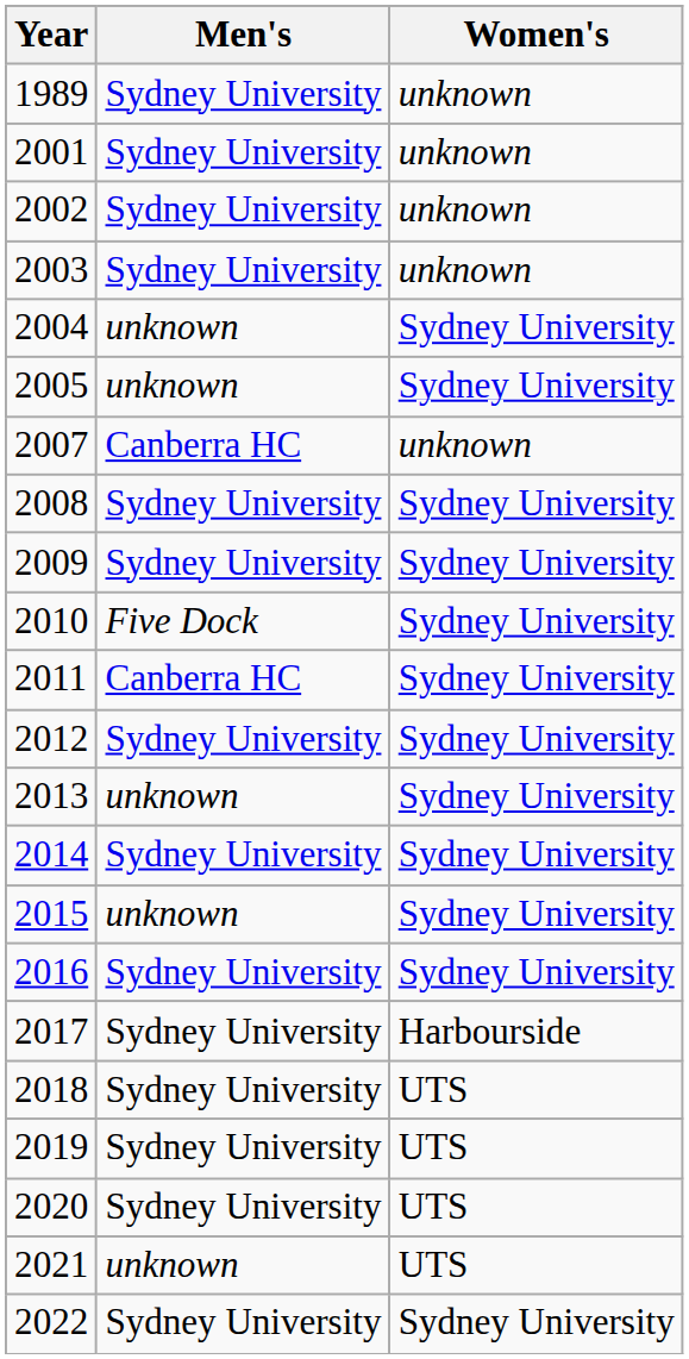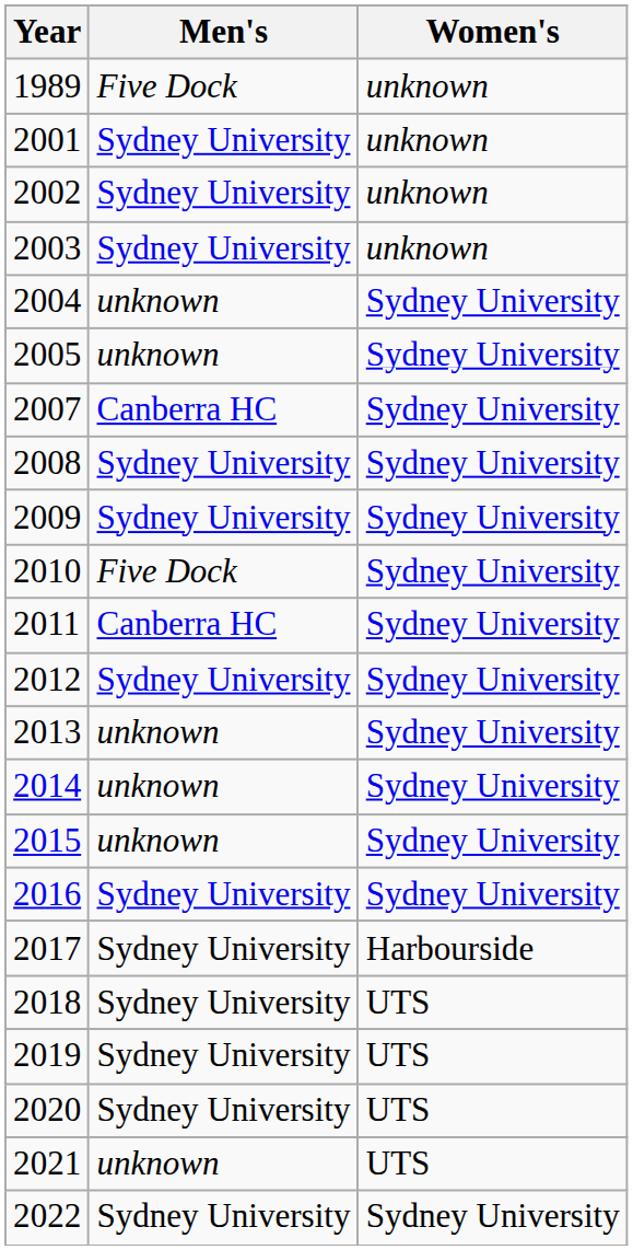1989 | Men's: Sydney University -> Five Dock
2007 | Women's: unknown -> Sydney University
2014 | Men's: Sydney University -> unknown
